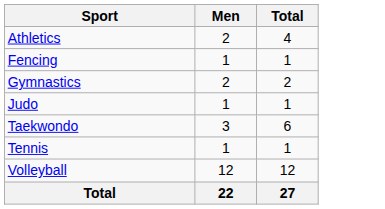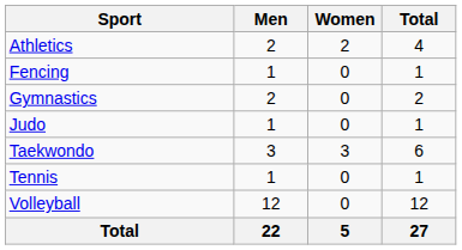+ column: Women | 2 | 0 | 0 | 0 | 3 | 0 | 0 | 5
